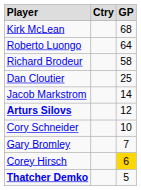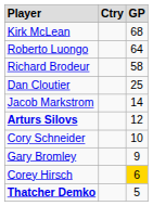Gary Bromley | column 3: 7 -> 9
